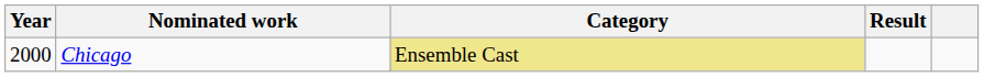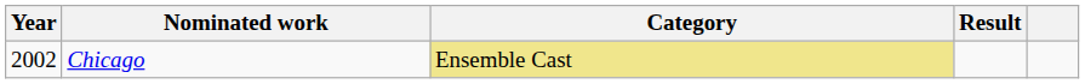Chicago | Year: 2000 -> 2002
